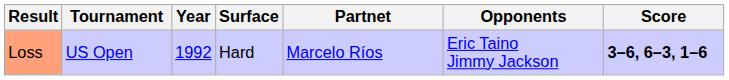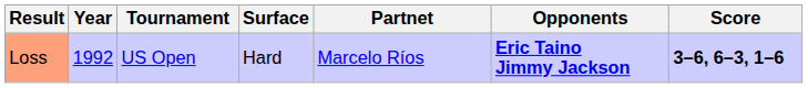columns swapped: Year <-> Tournament
Loss | Opponents: normal -> bold
